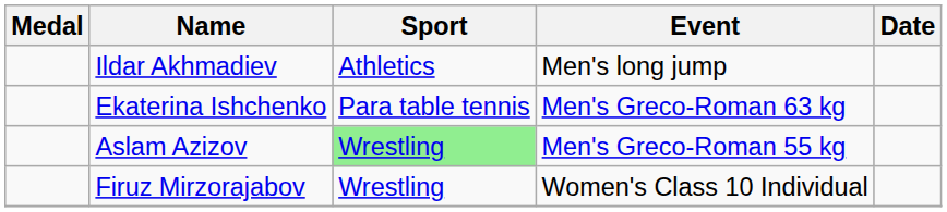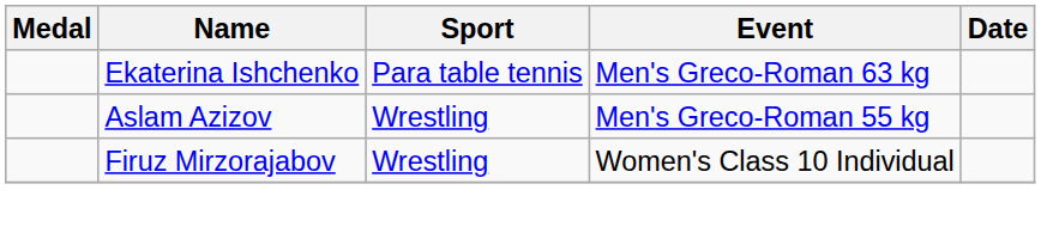- row: Ildar Akhmadiev | Athletics | Men's long jump
Aslam Azizov | Sport: lightgreen background -> no background
